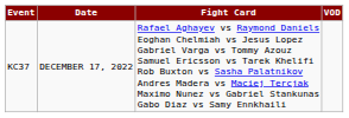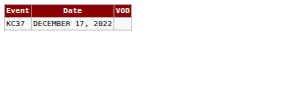- column: Fight Card | Rafael Aghayev vs Raymond Daniels Eoghan Chelmiah vs Jesus Lopez Gabriel Varga vs Tommy Azouz Samuel Ericsson vs Tarek Khelifi Rob Buxton vs Sasha Palatnikov Andres Madera vs Maciej Tercjak Maximo Nunez vs Gabriel Stankunas Gabo Diaz vs Samy Ennkhaili
